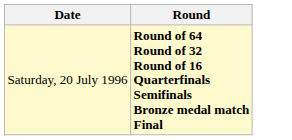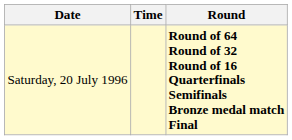+ column: Time
